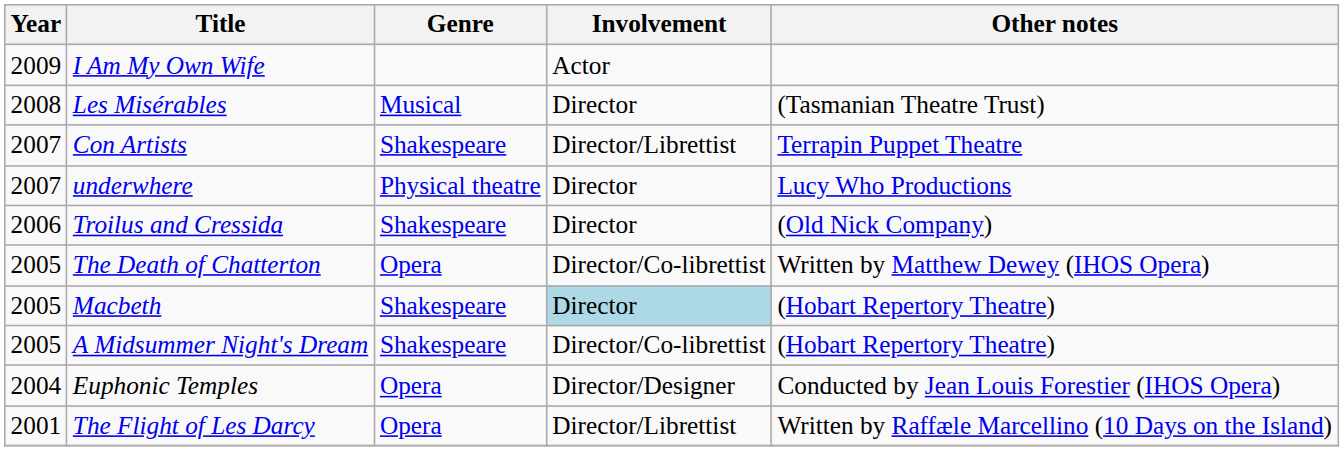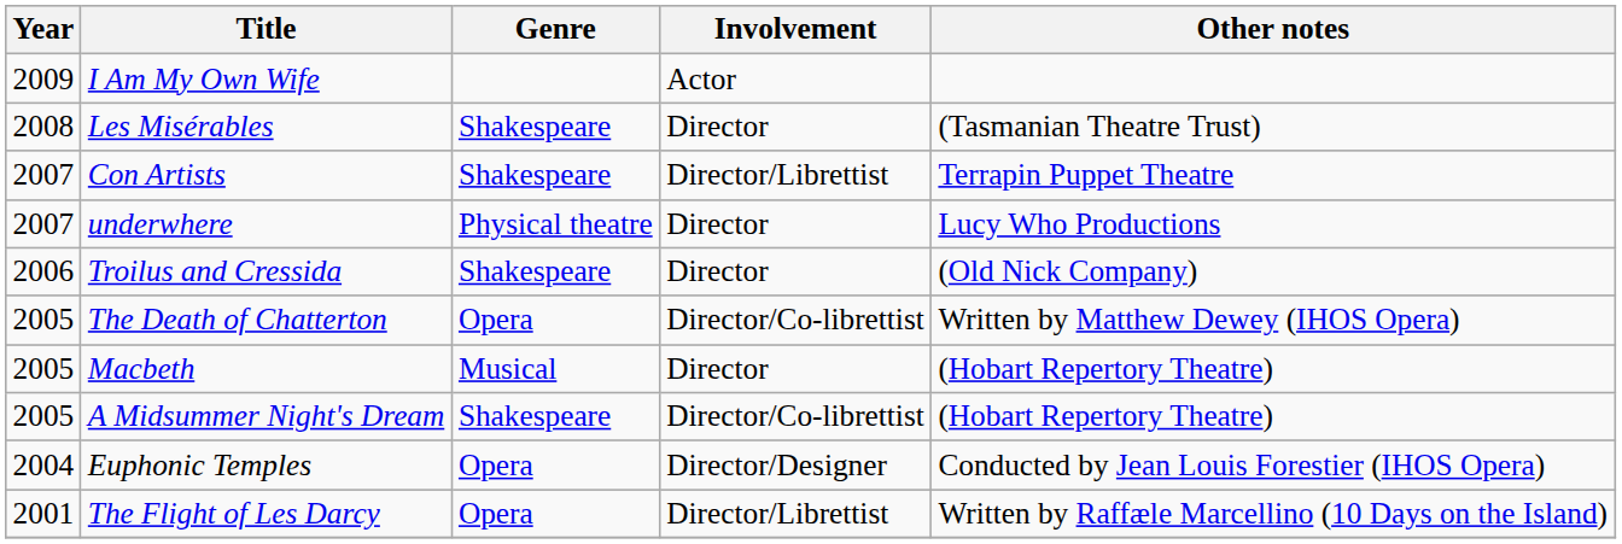Les Misérables | Genre: Musical -> Shakespeare
Macbeth | Genre: Shakespeare -> Musical
Macbeth | Involvement: lightblue background -> no background
